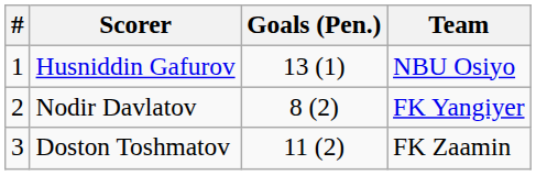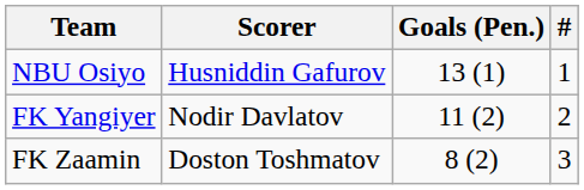columns swapped: # <-> Team
Nodir Davlatov | Goals (Pen.): 8 (2) -> 11 (2)
Doston Toshmatov | Goals (Pen.): 11 (2) -> 8 (2)
